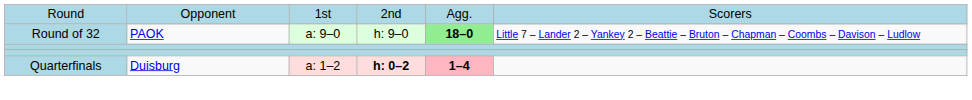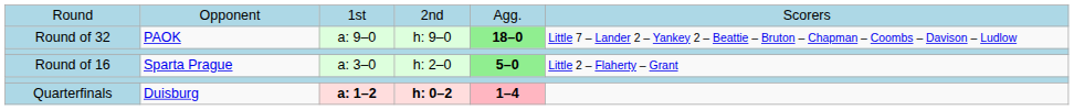+ row: Round of 16 | Sparta Prague | a: 3–0 | h: 2–0 | 5–0 | Little 2 – Flaherty – Grant
Quarterfinals | column 3: normal -> bold
